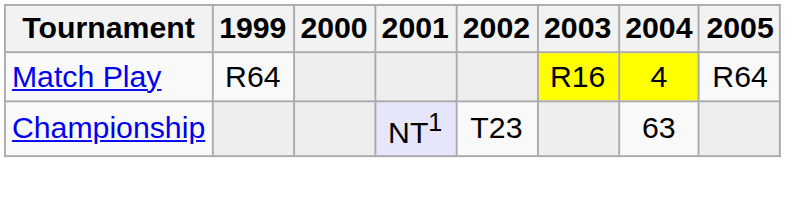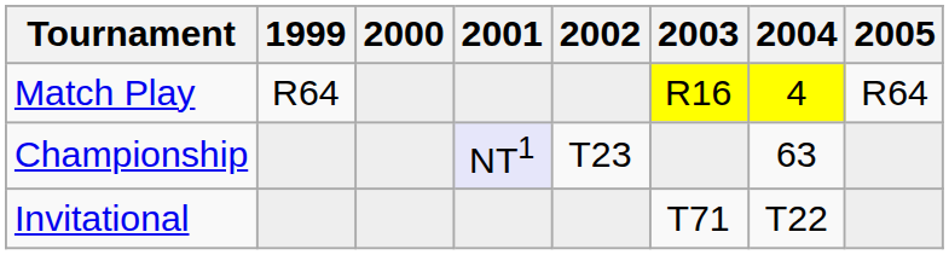+ row: Invitational | T71 | T22
